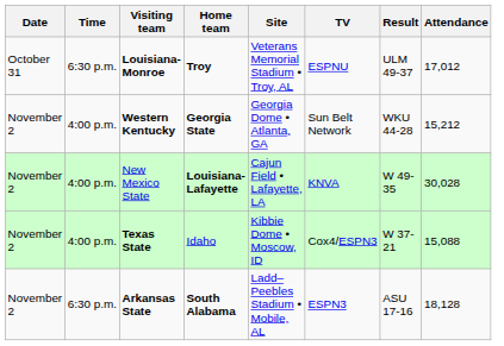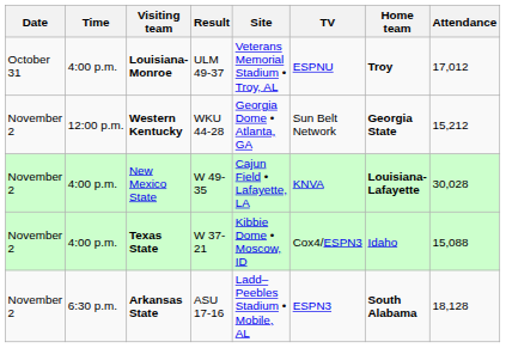columns swapped: Home team <-> Result
Louisiana-Monroe | Time: 6:30 p.m. -> 4:00 p.m.
Western Kentucky | Time: 4:00 p.m. -> 12:00 p.m.
